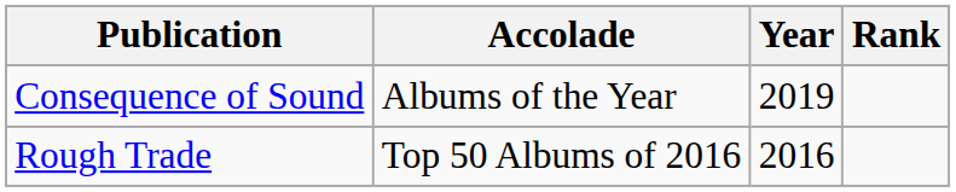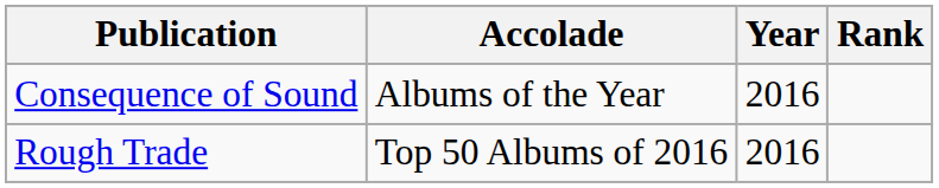Consequence of Sound | Year: 2019 -> 2016
